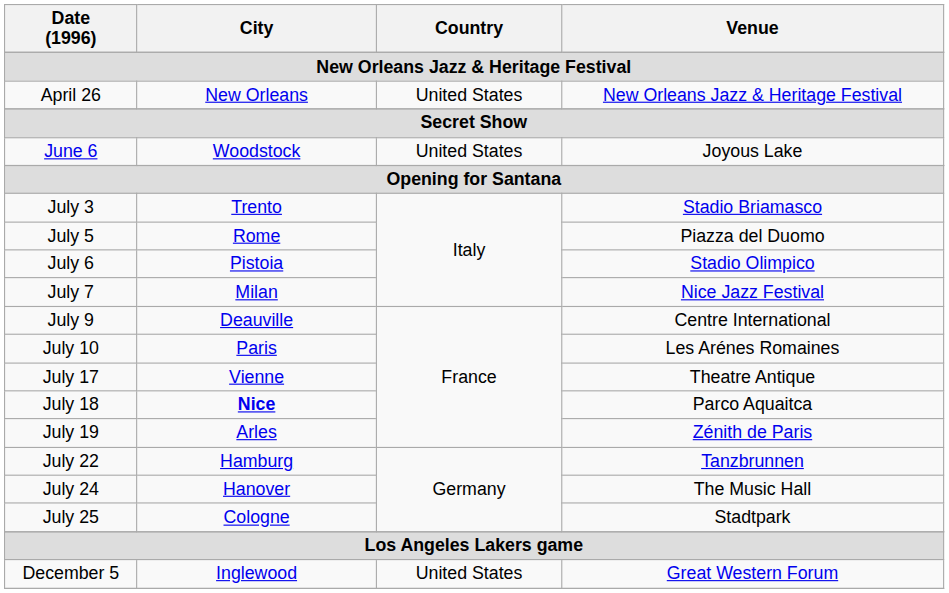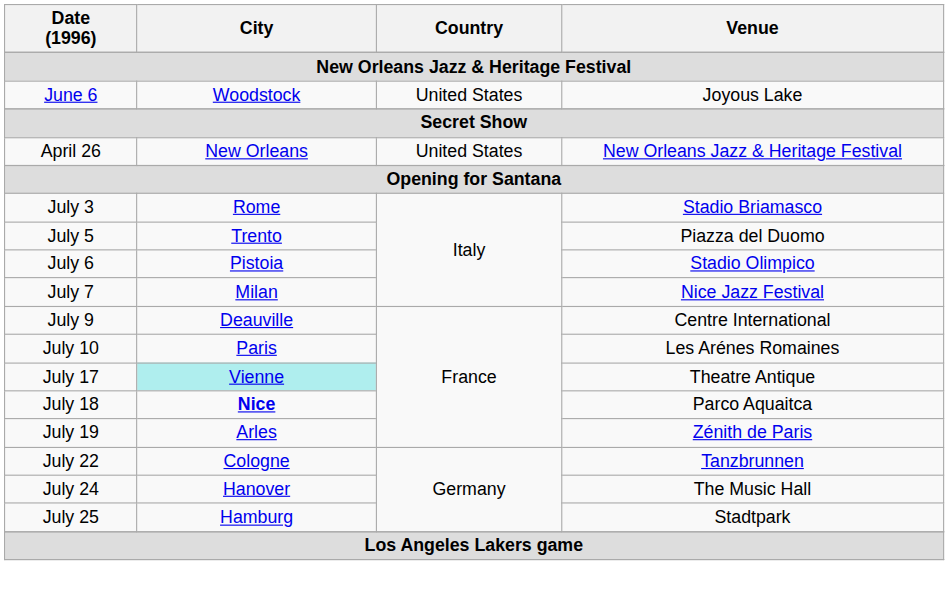rows swapped: April 26 <-> June 6
July 3 | City: Trento -> Rome
July 5 | City: Rome -> Trento
July 17 | City: no background -> paleturquoise background
July 22 | City: Hamburg -> Cologne
July 25 | City: Cologne -> Hamburg
- row: December 5 | Inglewood | United States | Great Western Forum
